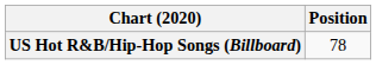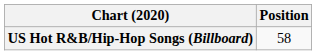US Hot R&B/Hip-Hop Songs (Billboard) | Position: 78 -> 58
